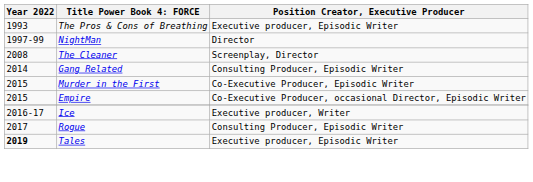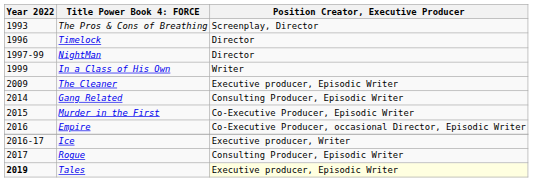The Pros & Cons of Breathing | Position Creator, Executive Producer: Executive producer, Episodic Writer -> Screenplay, Director
+ row: 1996 | Timelock | Director
+ row: 1999 | In a Class of His Own | Writer
The Cleaner | Year 2022: 2008 -> 2009
The Cleaner | Position Creator, Executive Producer: Screenplay, Director -> Executive producer, Episodic Writer
Empire | Year 2022: 2015 -> 2016
Tales | Position Creator, Executive Producer: no background -> lightyellow background
